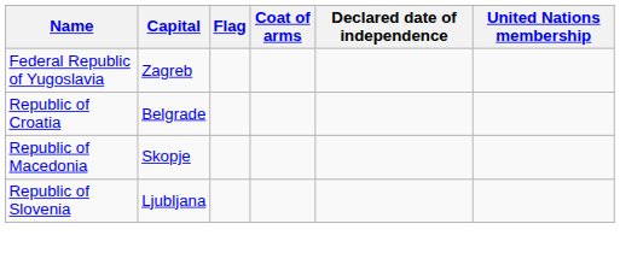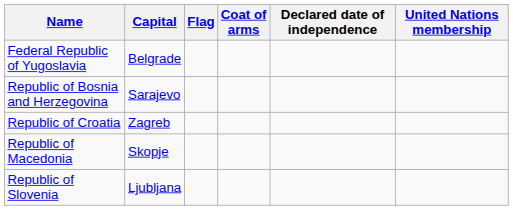Federal Republic of Yugoslavia | Capital: Zagreb -> Belgrade
+ row: Republic of Bosnia and Herzegovina | Sarajevo
Republic of Croatia | Capital: Belgrade -> Zagreb
